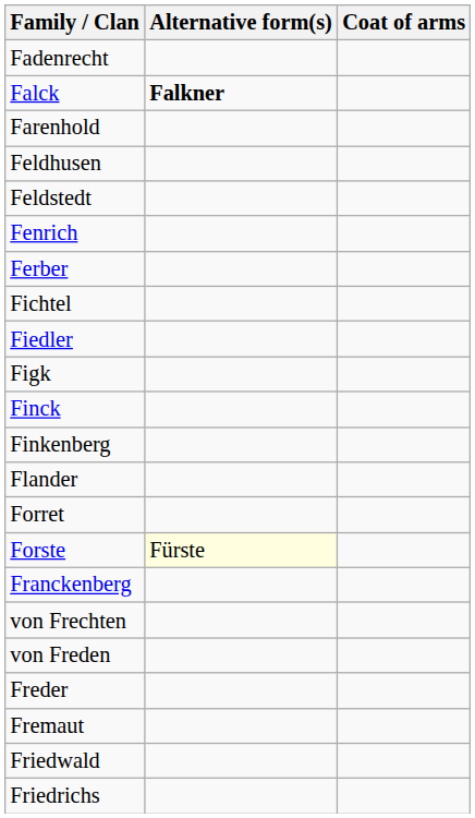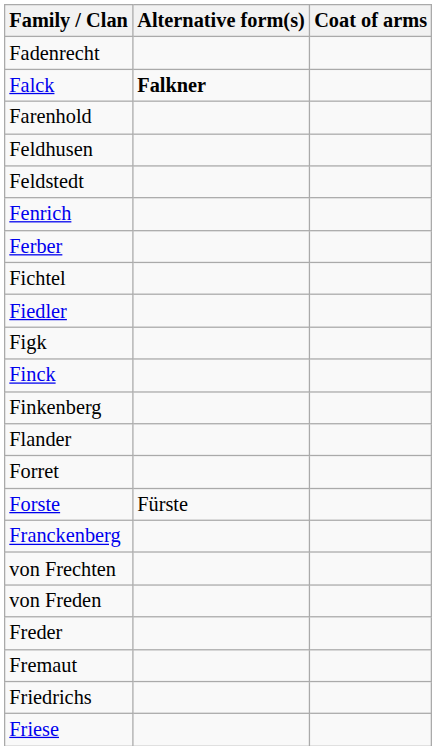Forste | Alternative form(s): lightyellow background -> no background
- row: Friedwald
+ row: Friese
